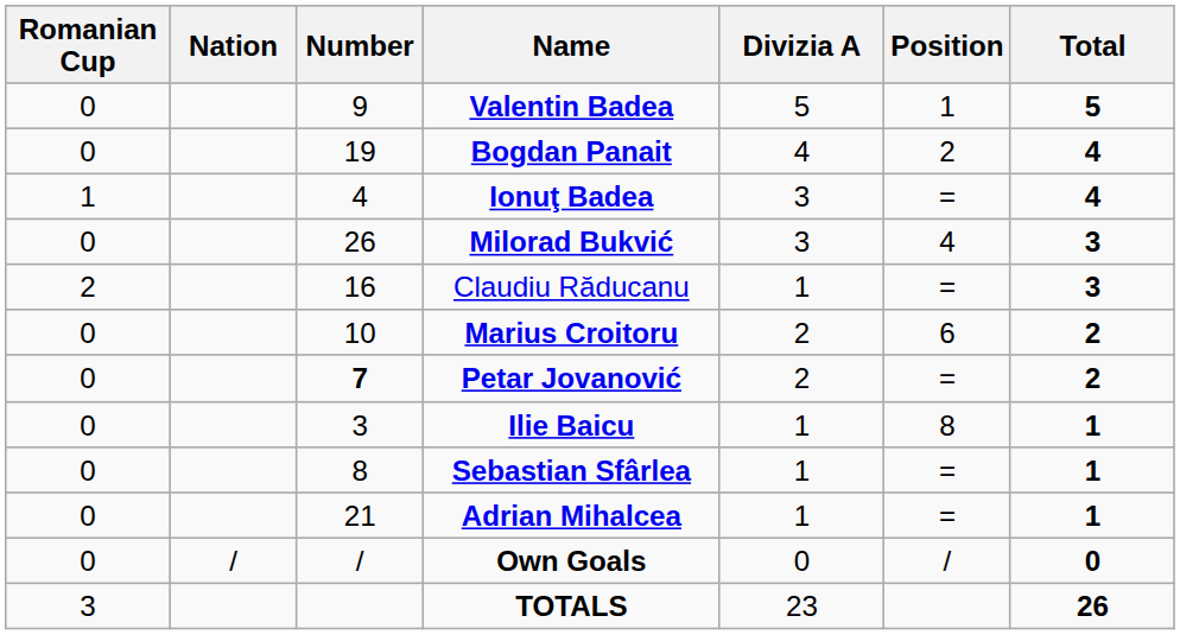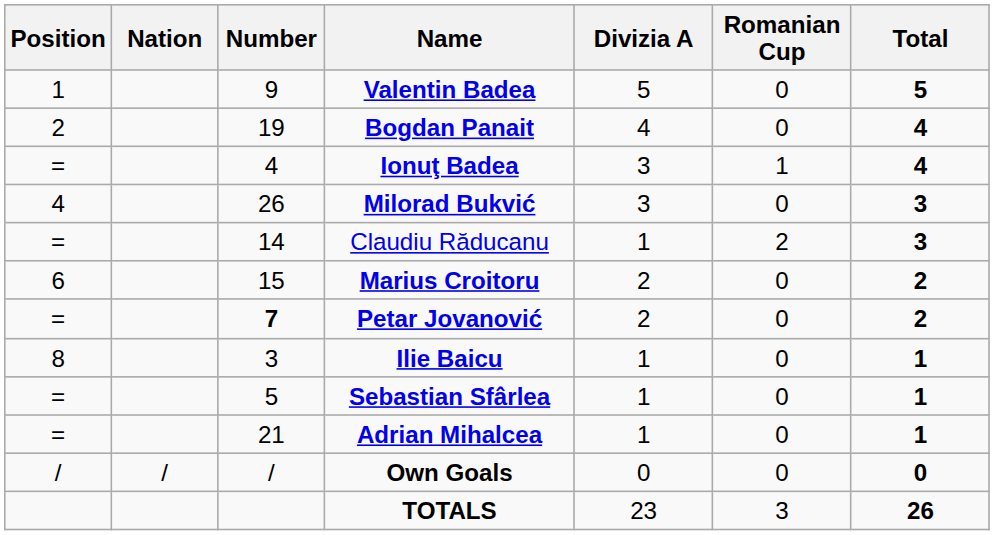columns swapped: Position <-> Romanian Cup
Claudiu Răducanu | Number: 16 -> 14
Marius Croitoru | Number: 10 -> 15
Sebastian Sfârlea | Number: 8 -> 5
